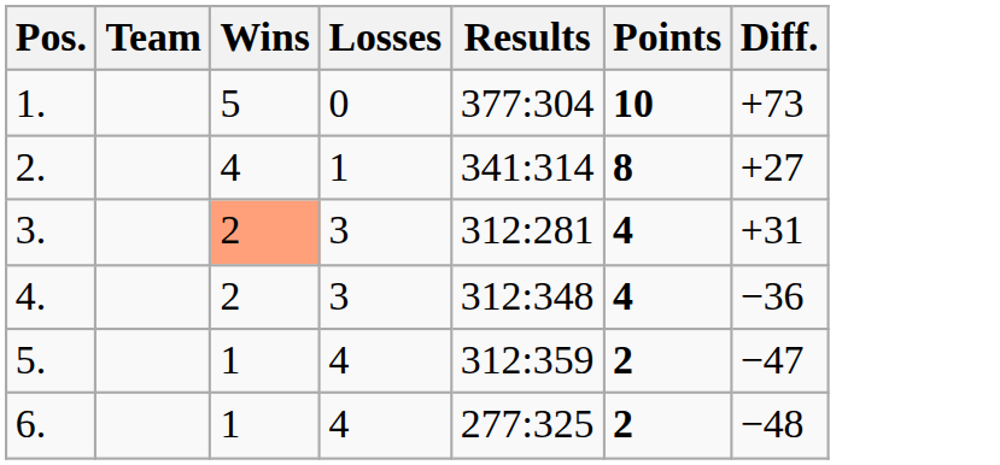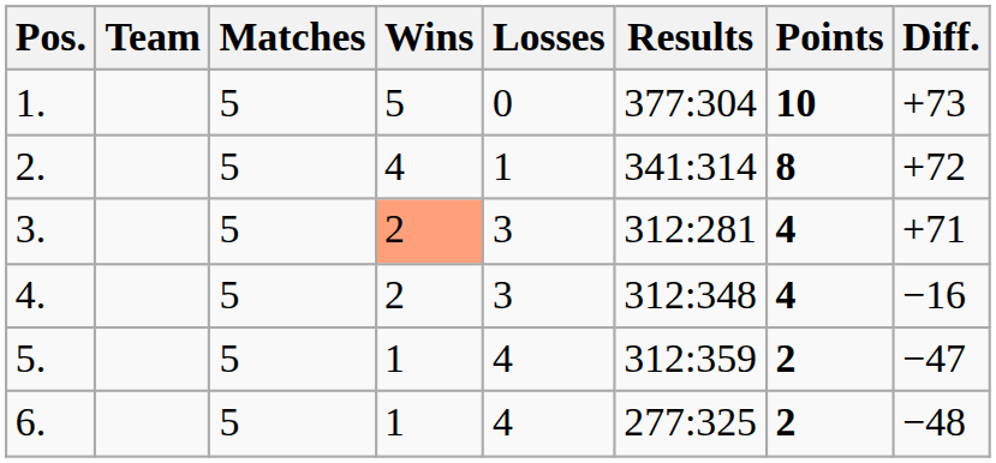+ column: Matches | 5 | 5 | 5 | 5 | 5 | 5
2. | Diff.: +27 -> +72
3. | Diff.: +31 -> +71
4. | Diff.: −36 -> −16
